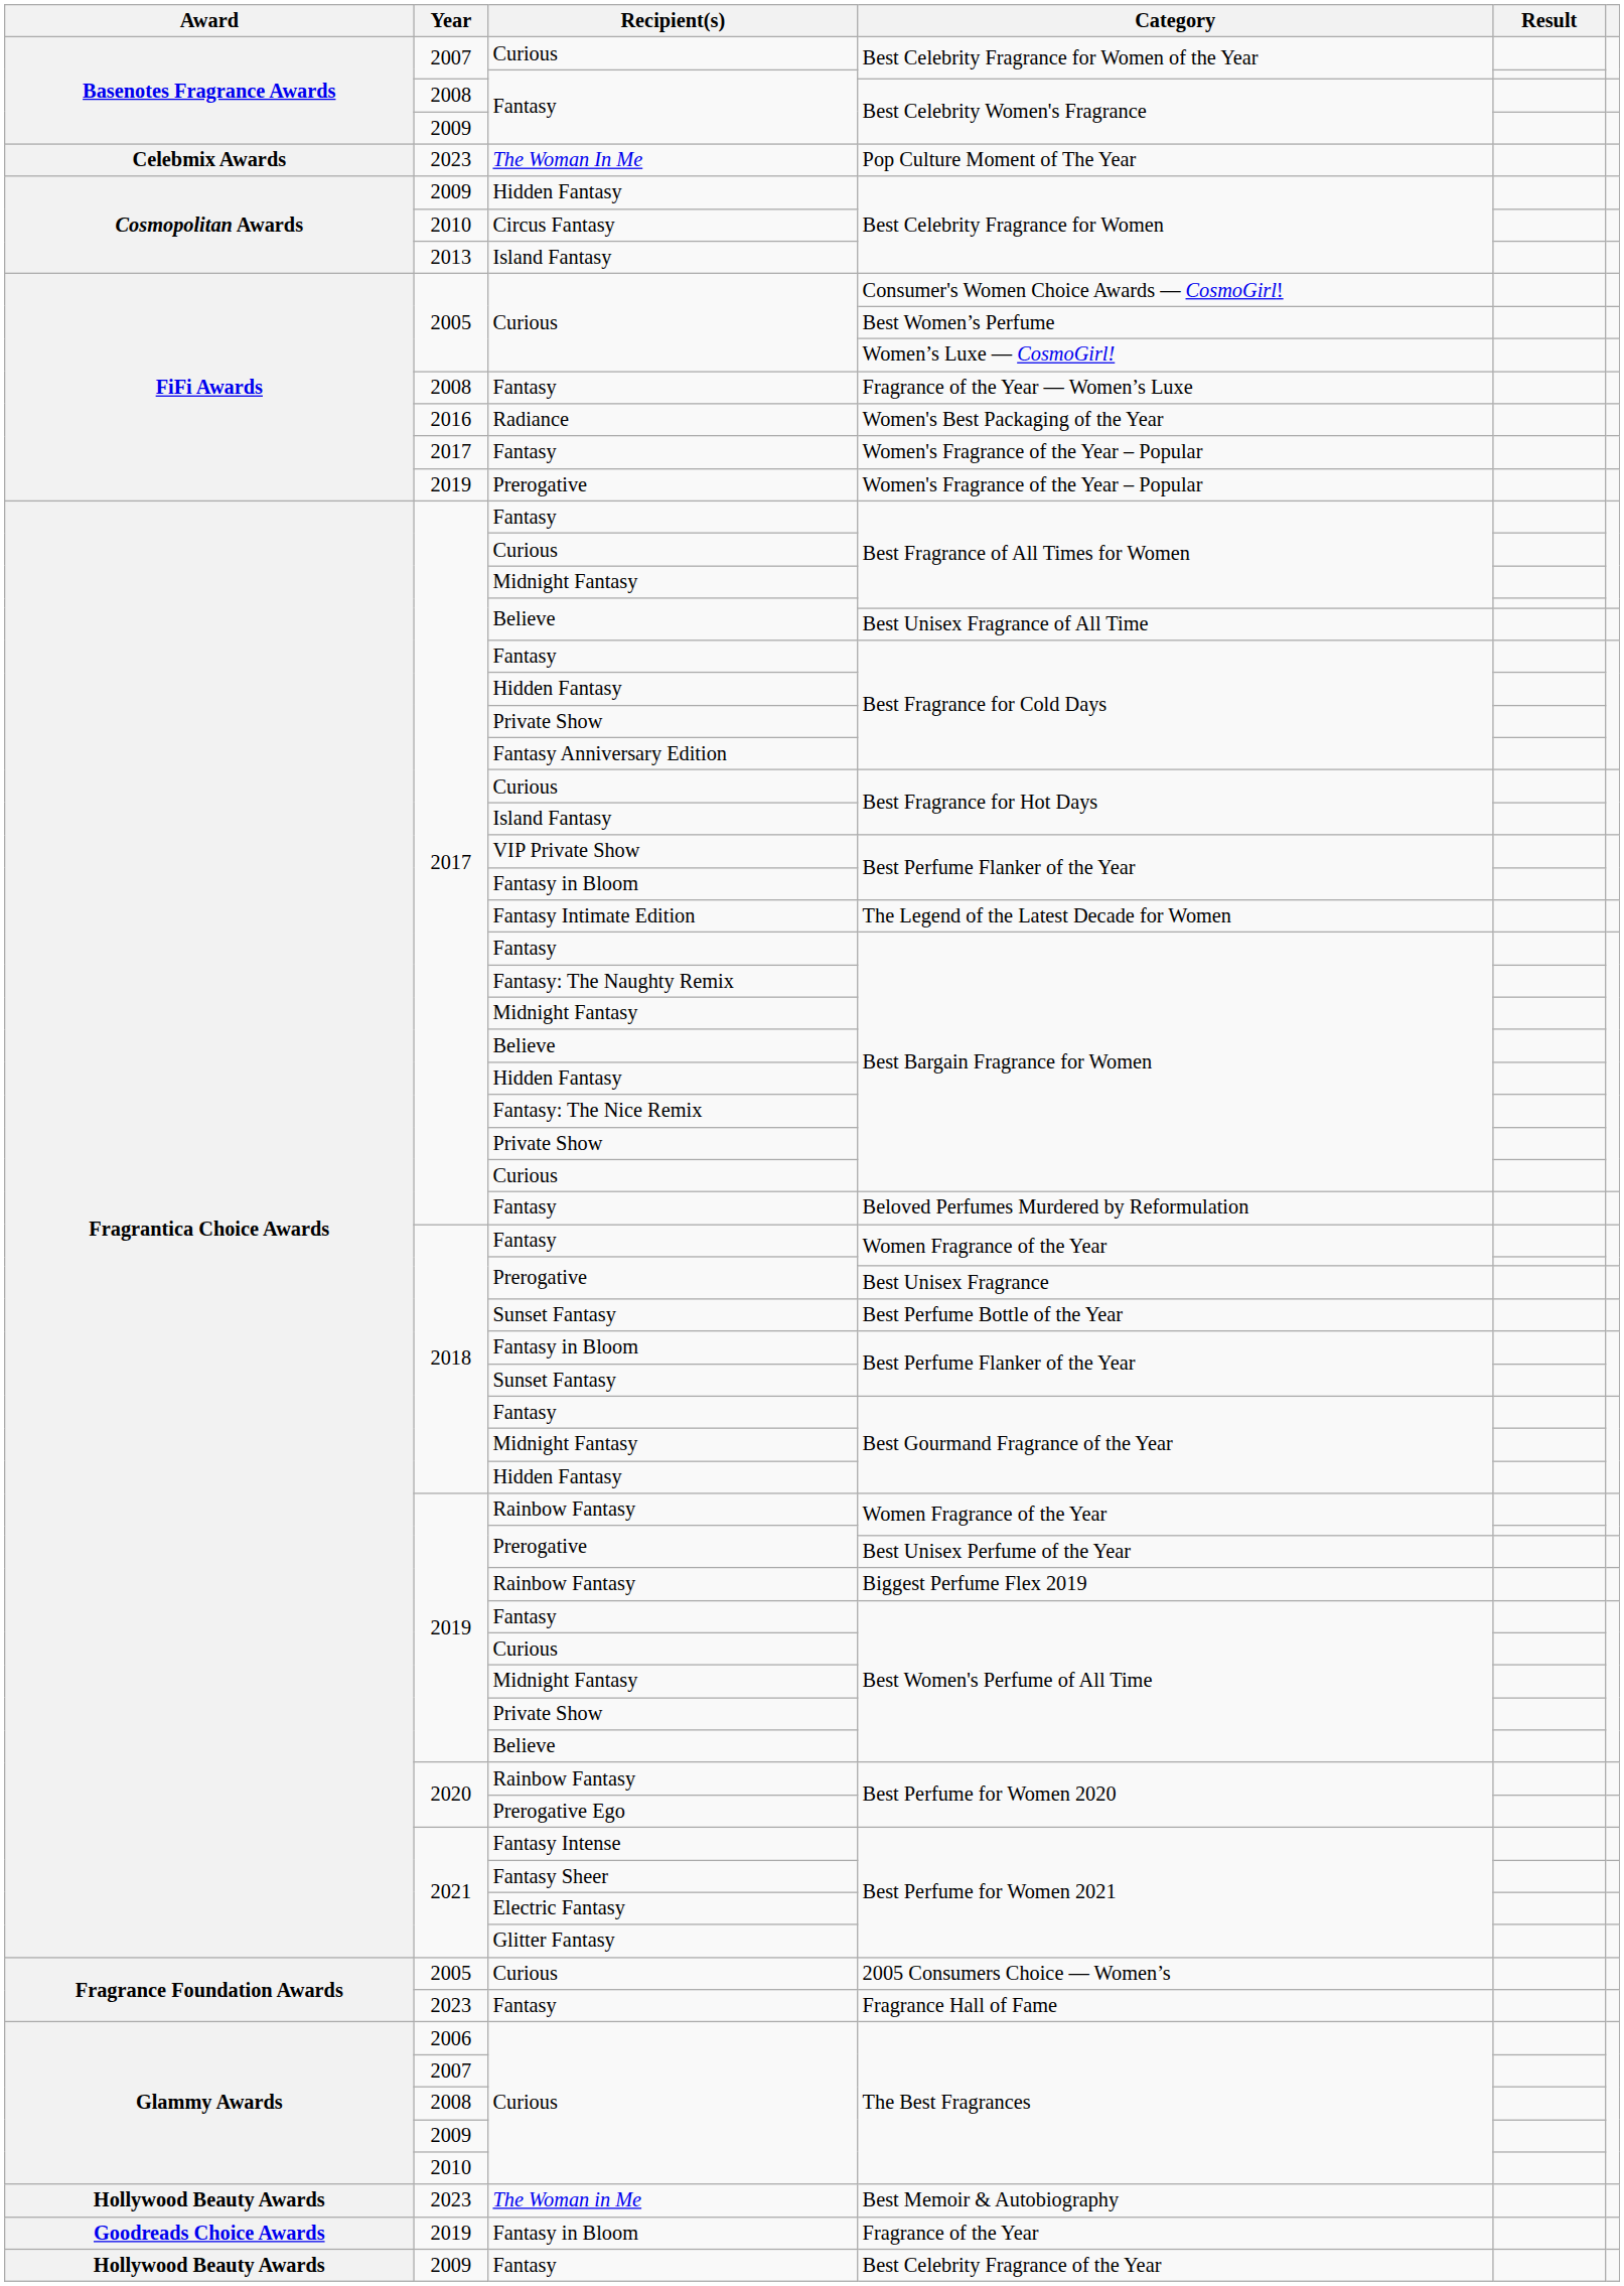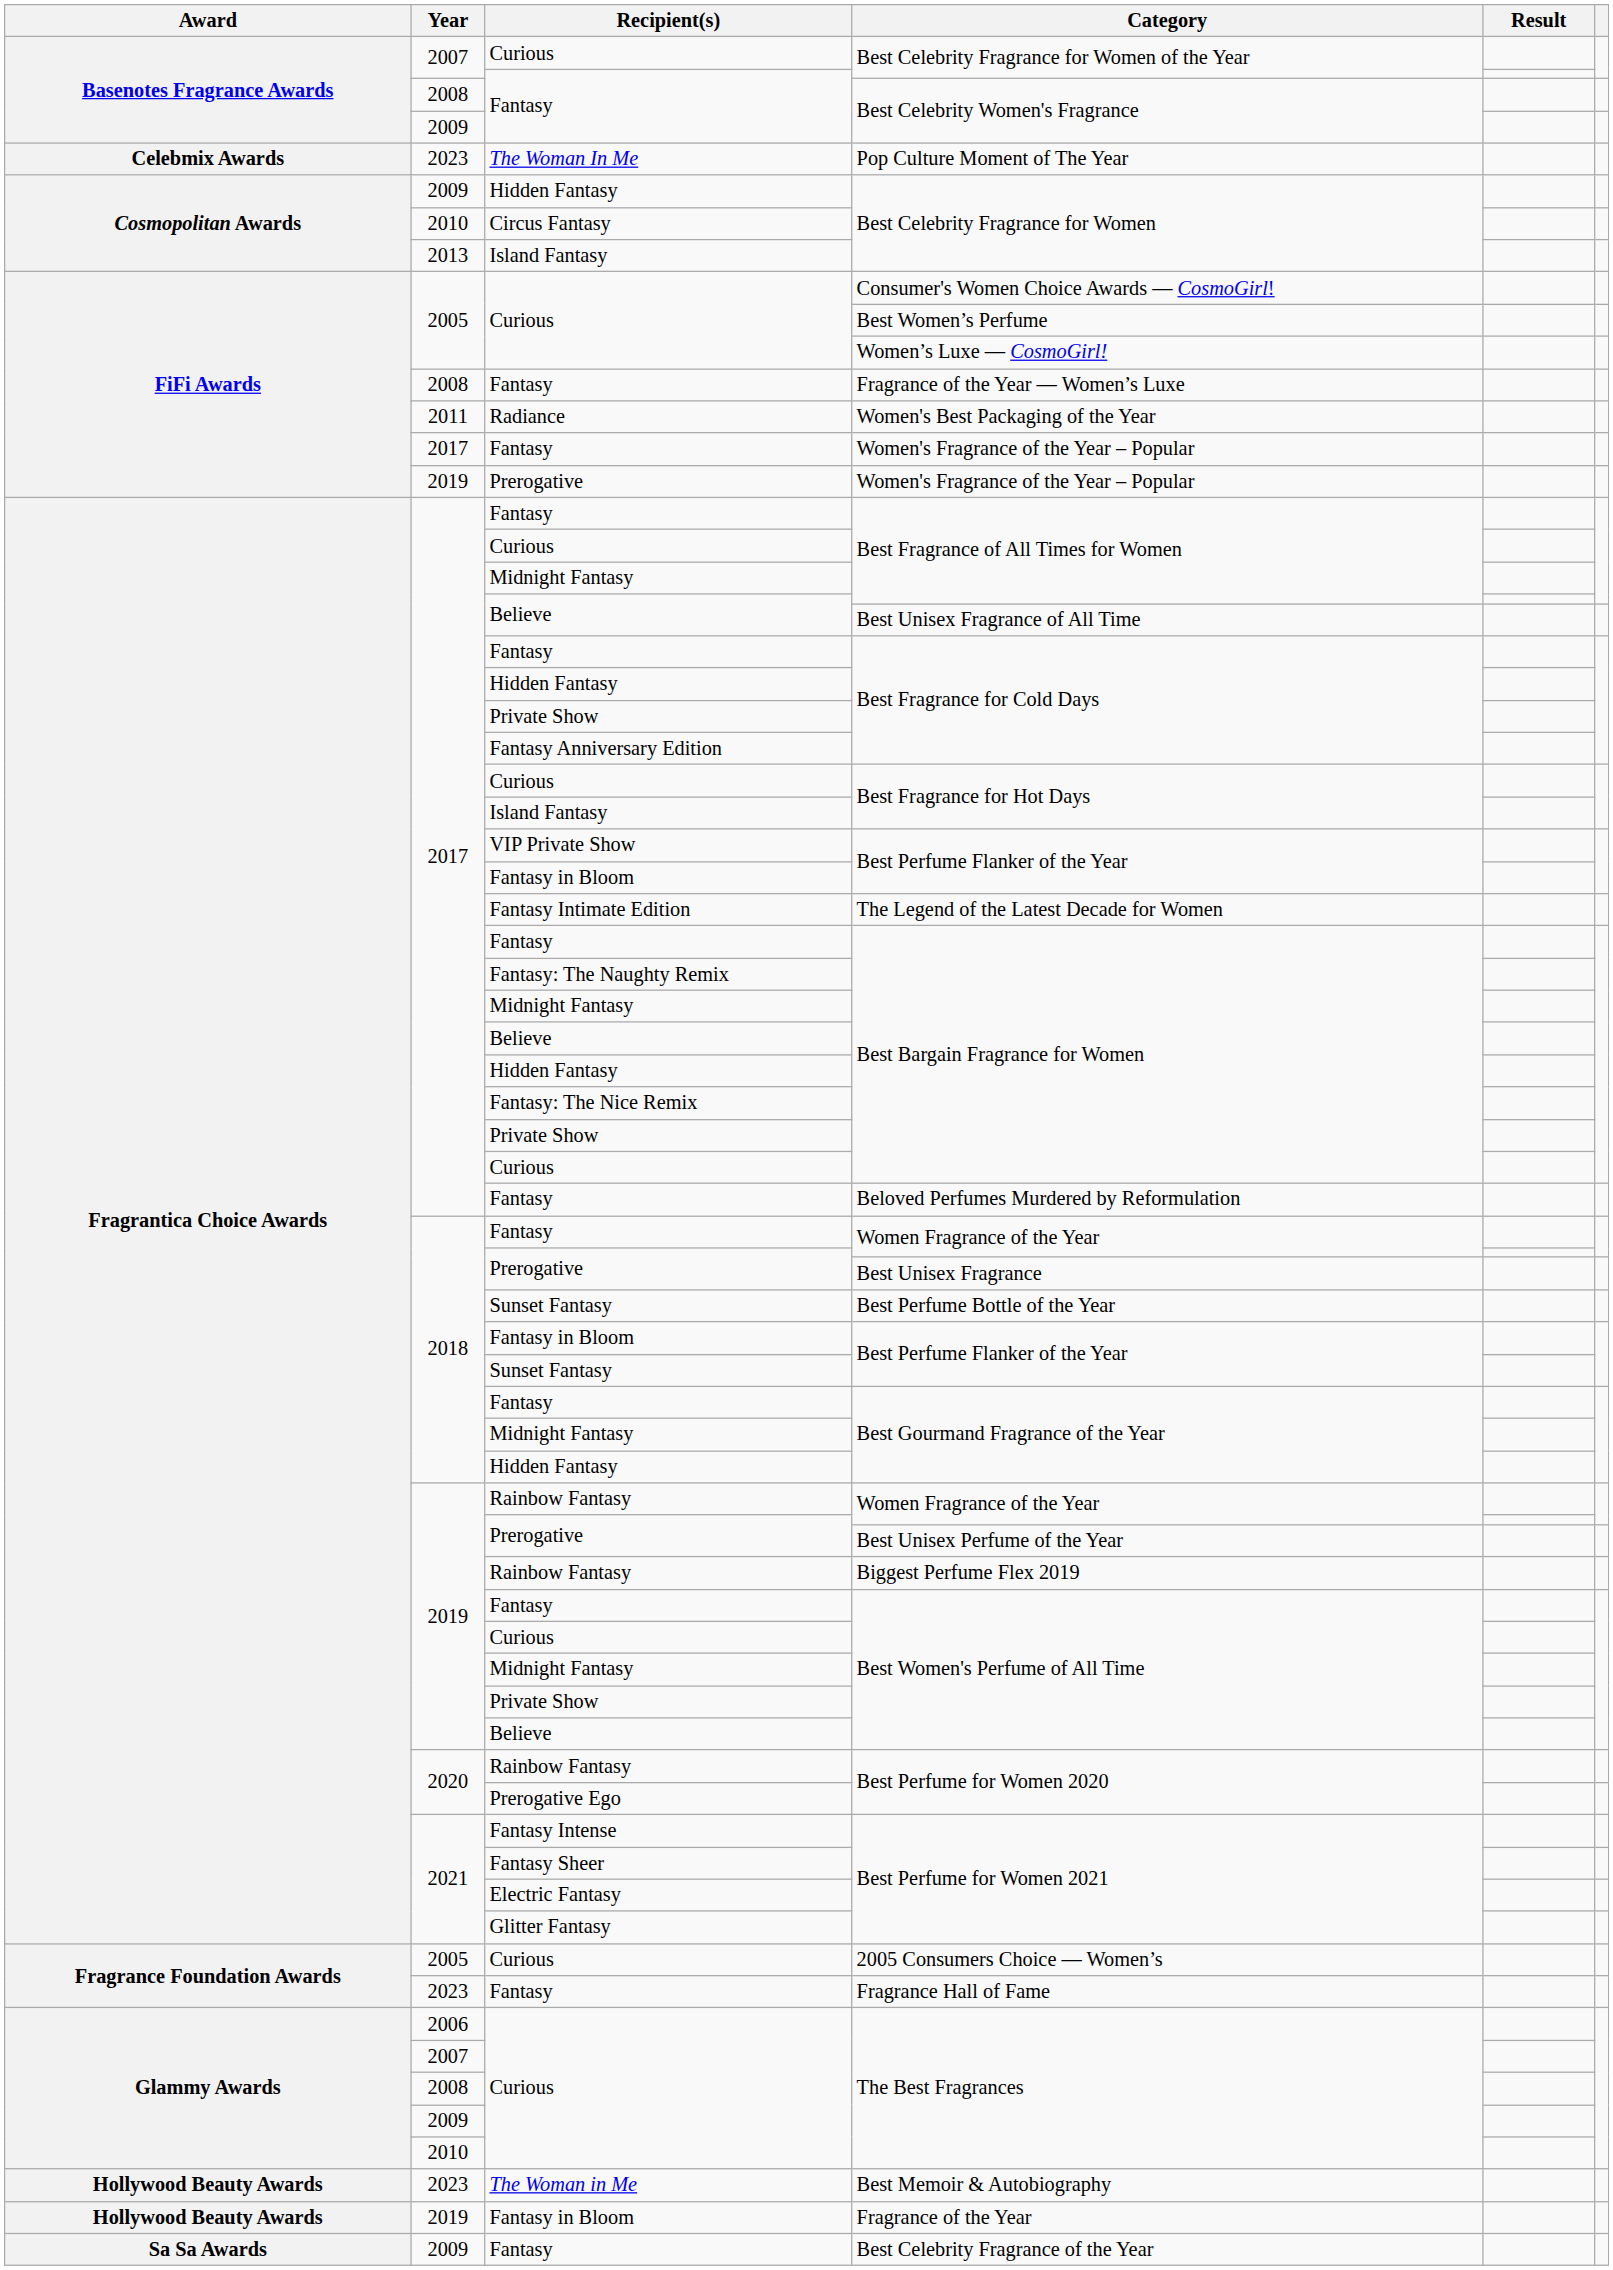Women's Best Packaging of the Year | Year: 2016 -> 2011
Fragrance of the Year | Award: Goodreads Choice Awards -> Hollywood Beauty Awards
Best Celebrity Fragrance of the Year | Award: Hollywood Beauty Awards -> Sa Sa Awards
